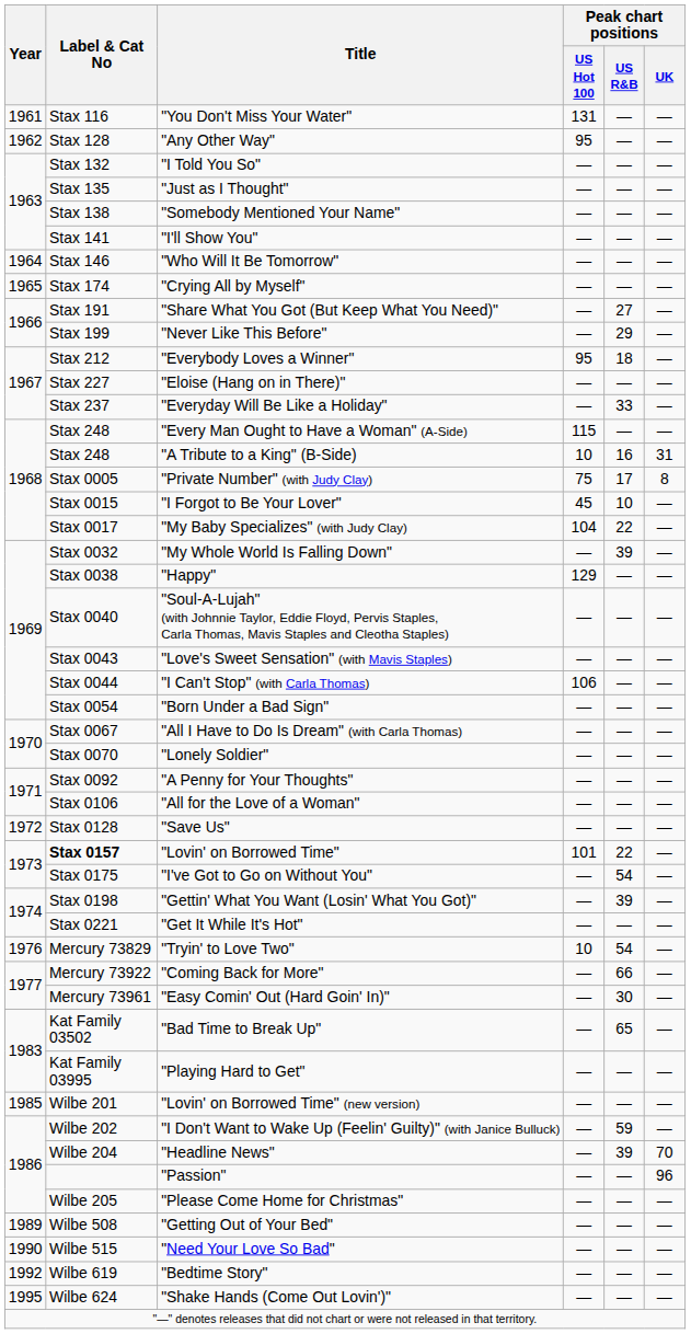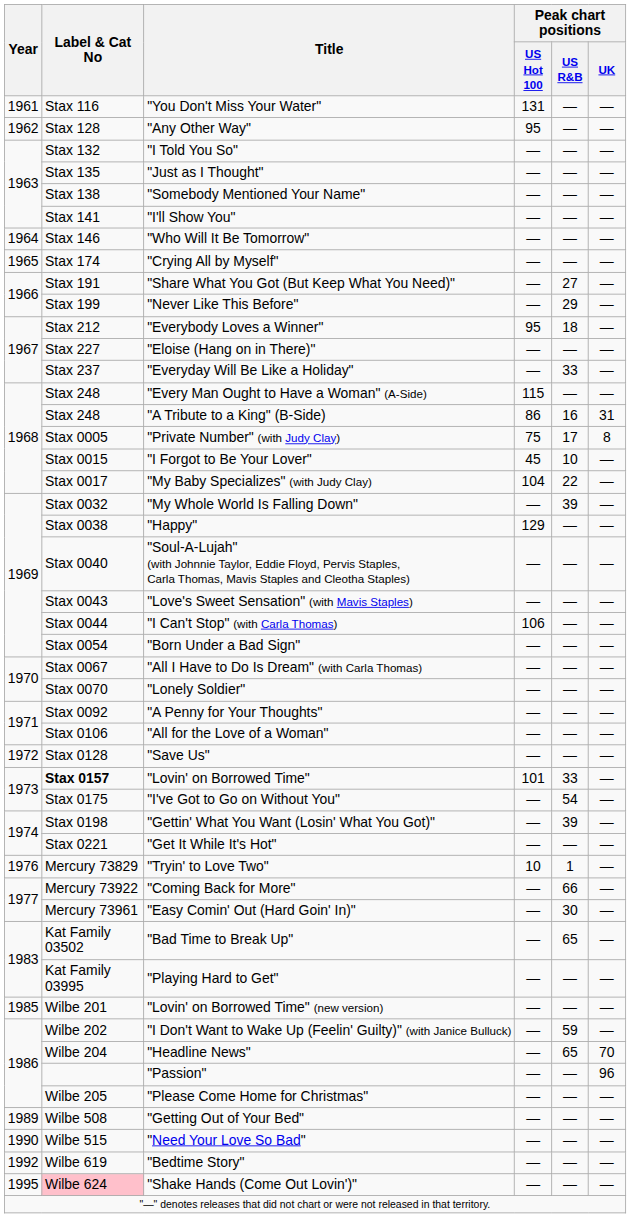"A Tribute to a King" (B-Side) | Peak chart positions / US Hot 100: 10 -> 86
"Lovin' on Borrowed Time" | Peak chart positions / US R&B: 22 -> 33
"Tryin' to Love Two" | Peak chart positions / US R&B: 54 -> 1
"Headline News" | Peak chart positions / US R&B: 39 -> 65
"Shake Hands (Come Out Lovin')" | Label & Cat No: no background -> pink background
